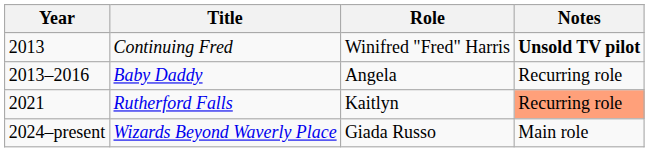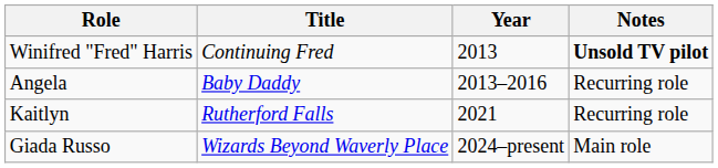columns swapped: Year <-> Role
Rutherford Falls | Notes: lightsalmon background -> no background
